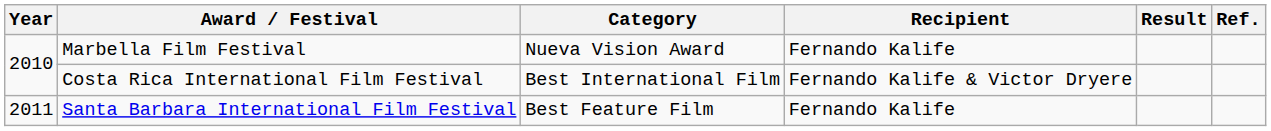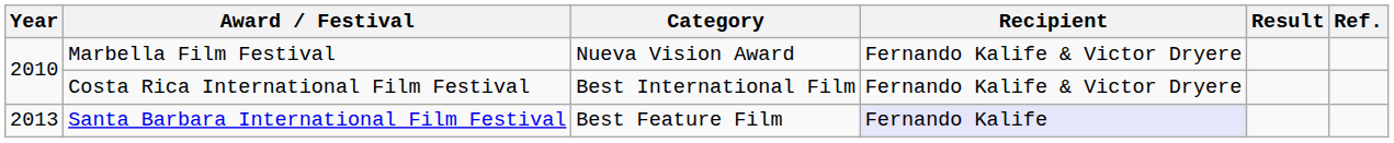Marbella Film Festival | Recipient: Fernando Kalife -> Fernando Kalife & Victor Dryere
Santa Barbara International Film Festival | Year: 2011 -> 2013
Santa Barbara International Film Festival | Recipient: no background -> lavender background
